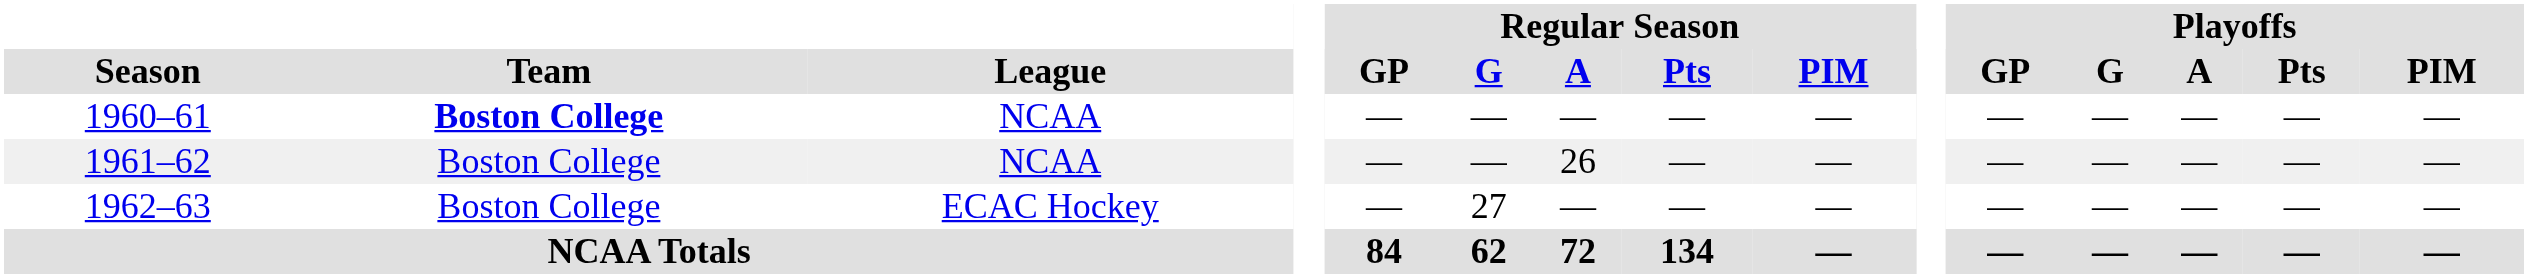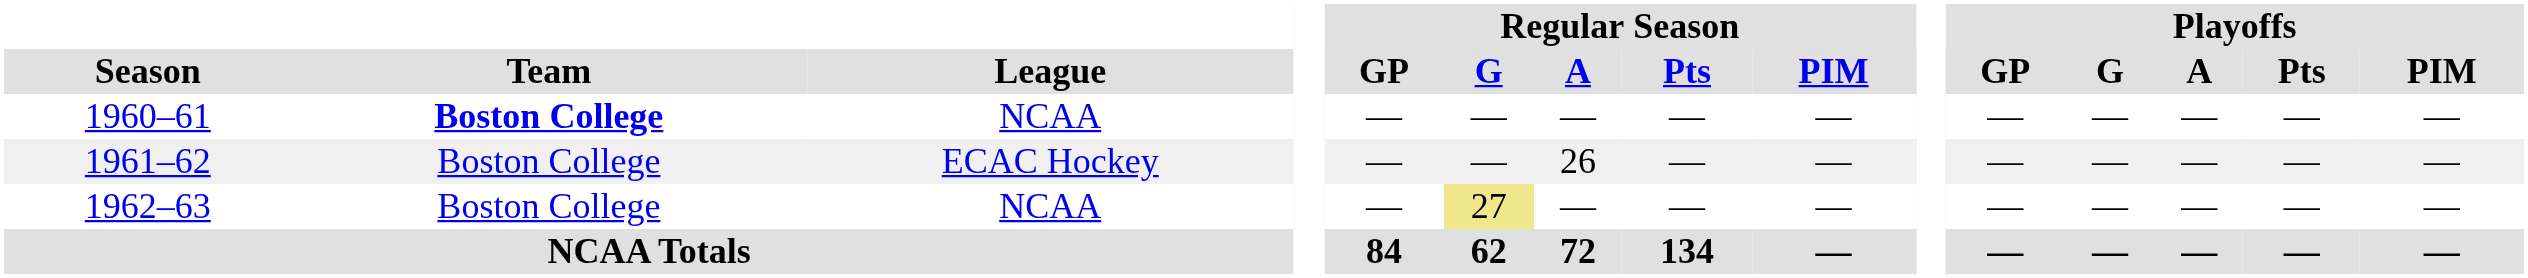1961–62 | League: NCAA -> ECAC Hockey
1962–63 | League: ECAC Hockey -> NCAA
1962–63 | Regular Season / G: no background -> khaki background
